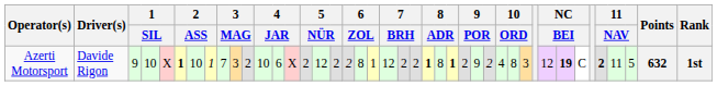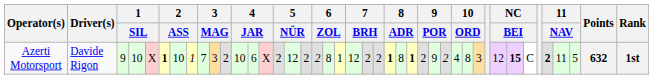Azerti Motorsport | column 35: 19 -> 15
